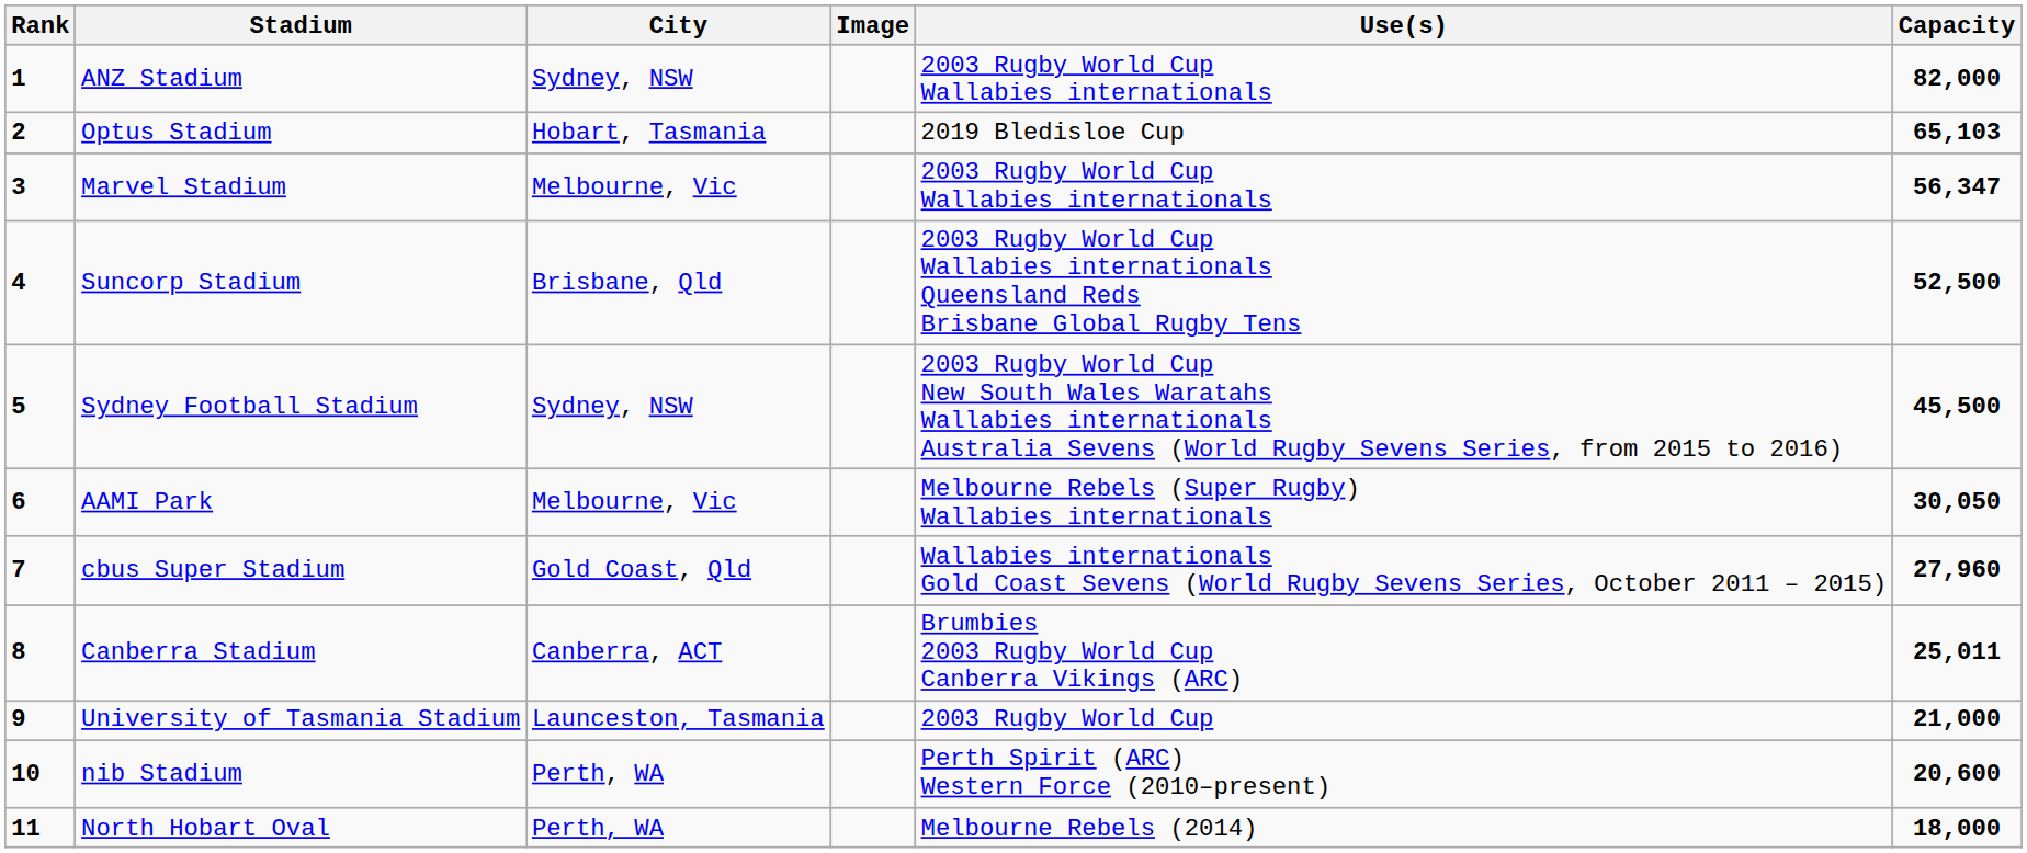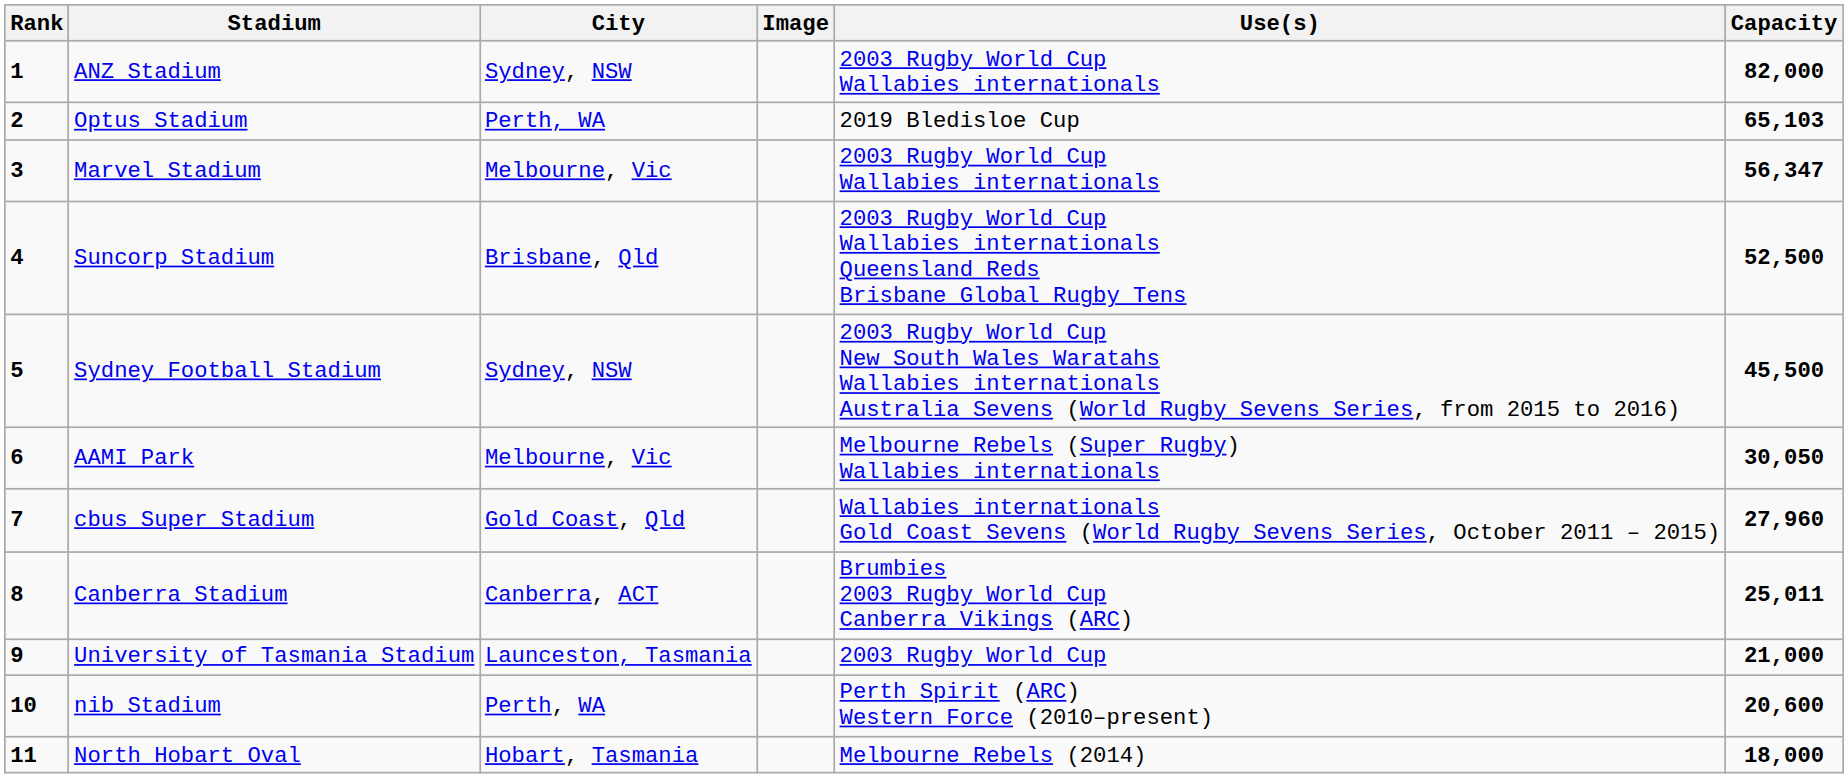Optus Stadium | City: Hobart, Tasmania -> Perth, WA
North Hobart Oval | City: Perth, WA -> Hobart, Tasmania
